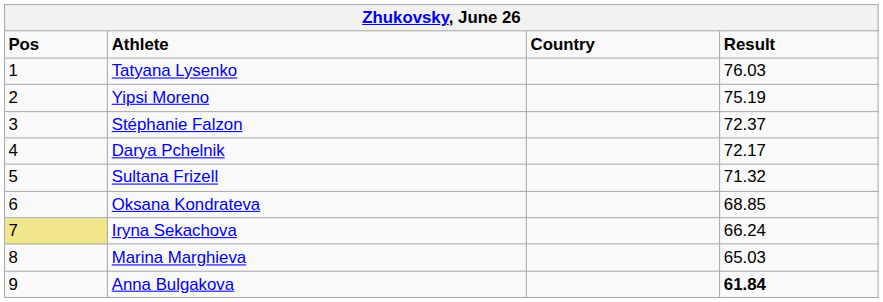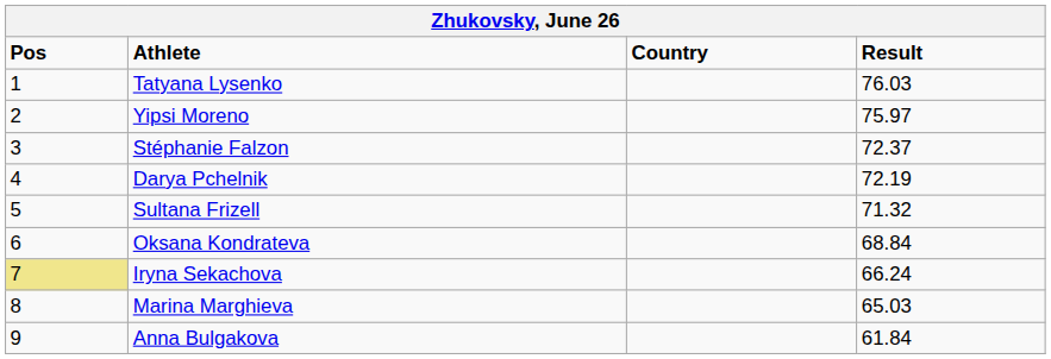Yipsi Moreno | Result: 75.19 -> 75.97
Darya Pchelnik | Result: 72.17 -> 72.19
Oksana Kondrateva | Result: 68.85 -> 68.84
Anna Bulgakova | Result: bold -> normal
